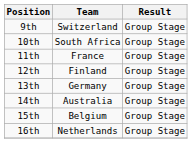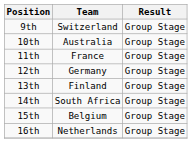10th | Team: South Africa -> Australia
12th | Team: Finland -> Germany
13th | Team: Germany -> Finland
14th | Team: Australia -> South Africa
